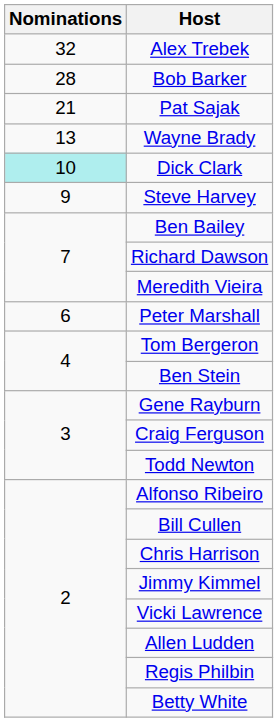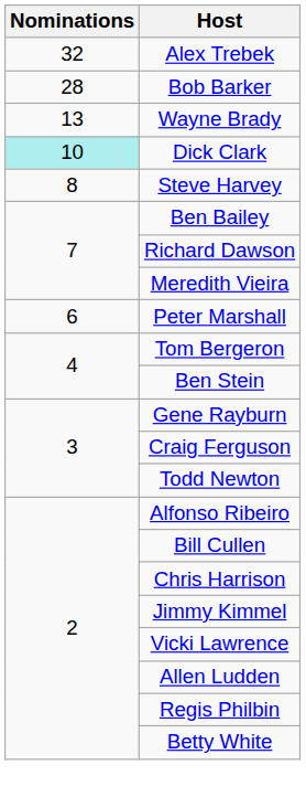- row: 21 | Pat Sajak
Steve Harvey | Nominations: 9 -> 8
